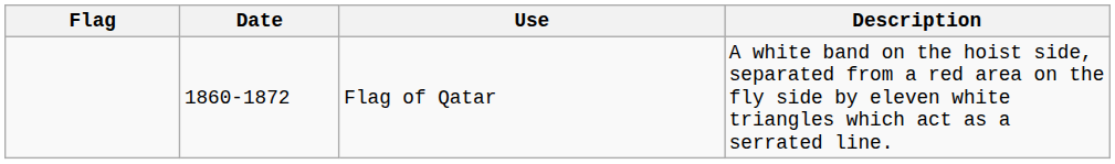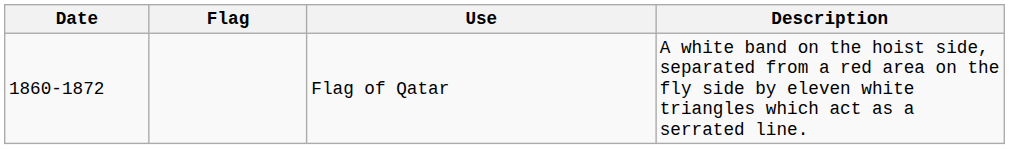columns swapped: Flag <-> Date
